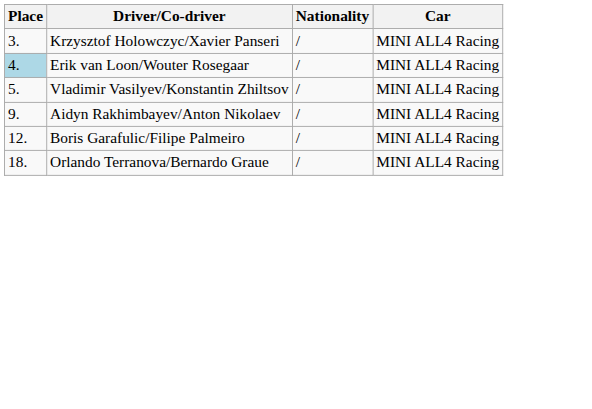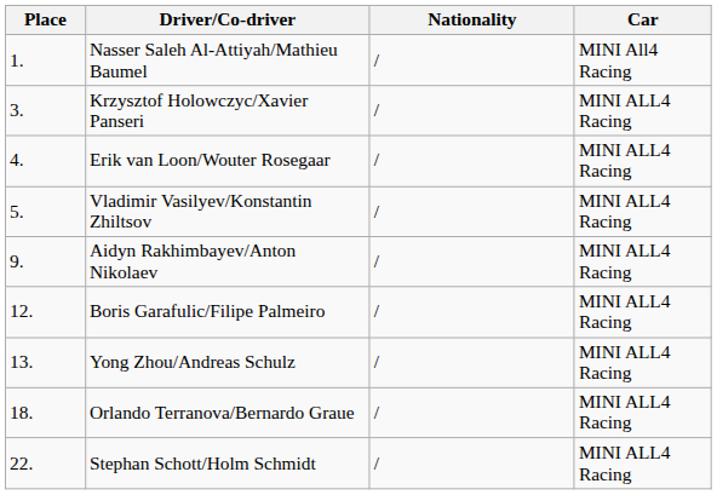+ row: 1. | Nasser Saleh Al-Attiyah/Mathieu Baumel | / | MINI All4 Racing
Erik van Loon/Wouter Rosegaar | Place: lightblue background -> no background
+ row: 13. | Yong Zhou/Andreas Schulz | / | MINI ALL4 Racing
+ row: 22. | Stephan Schott/Holm Schmidt | / | MINI ALL4 Racing
